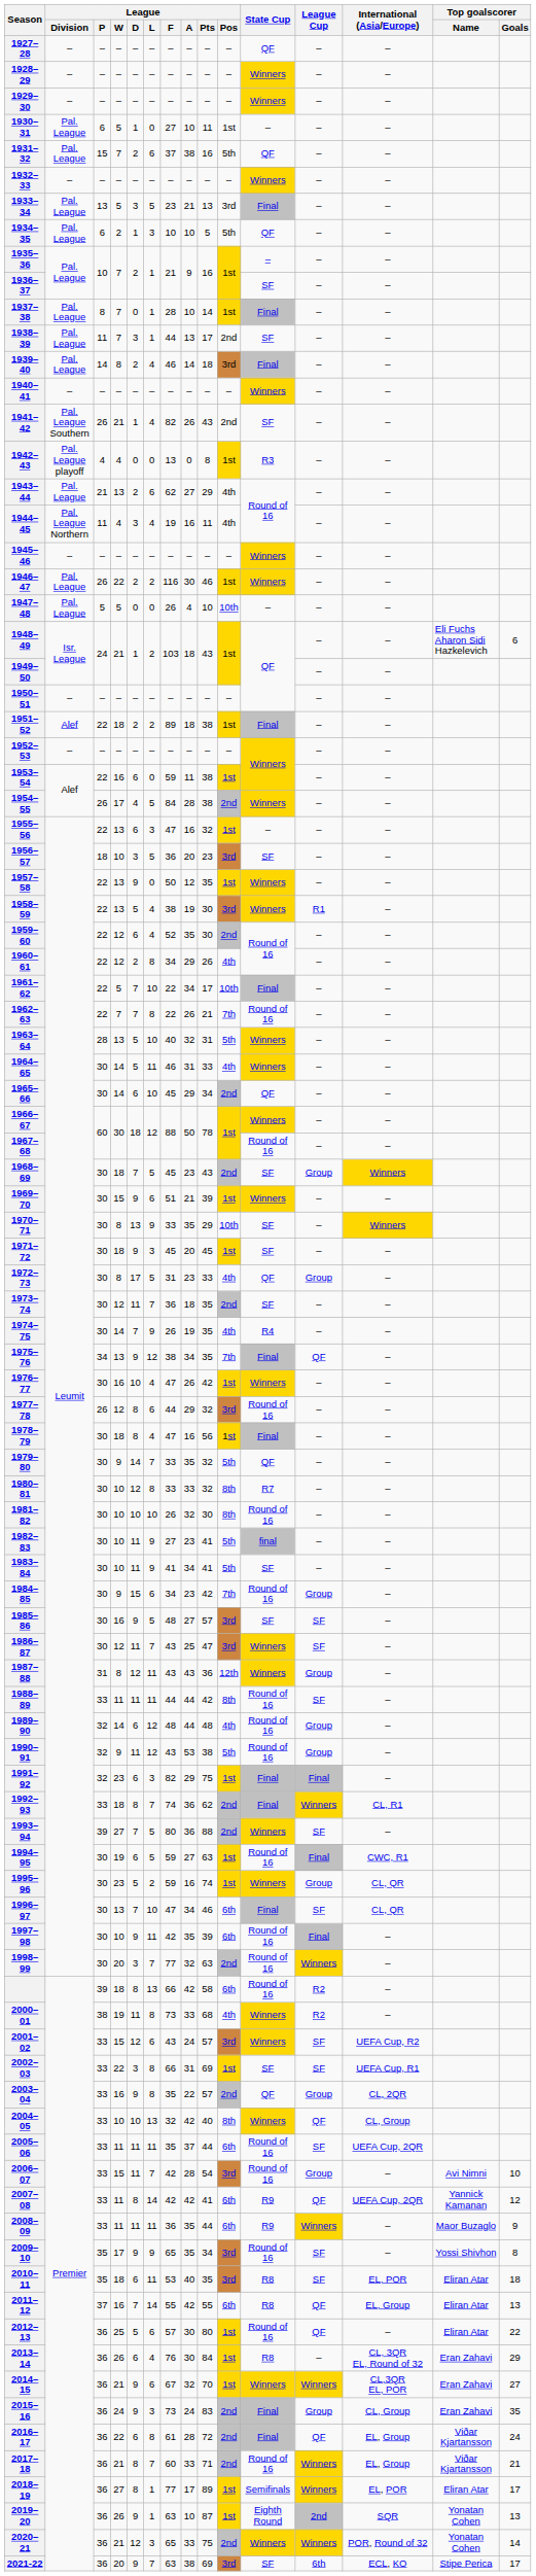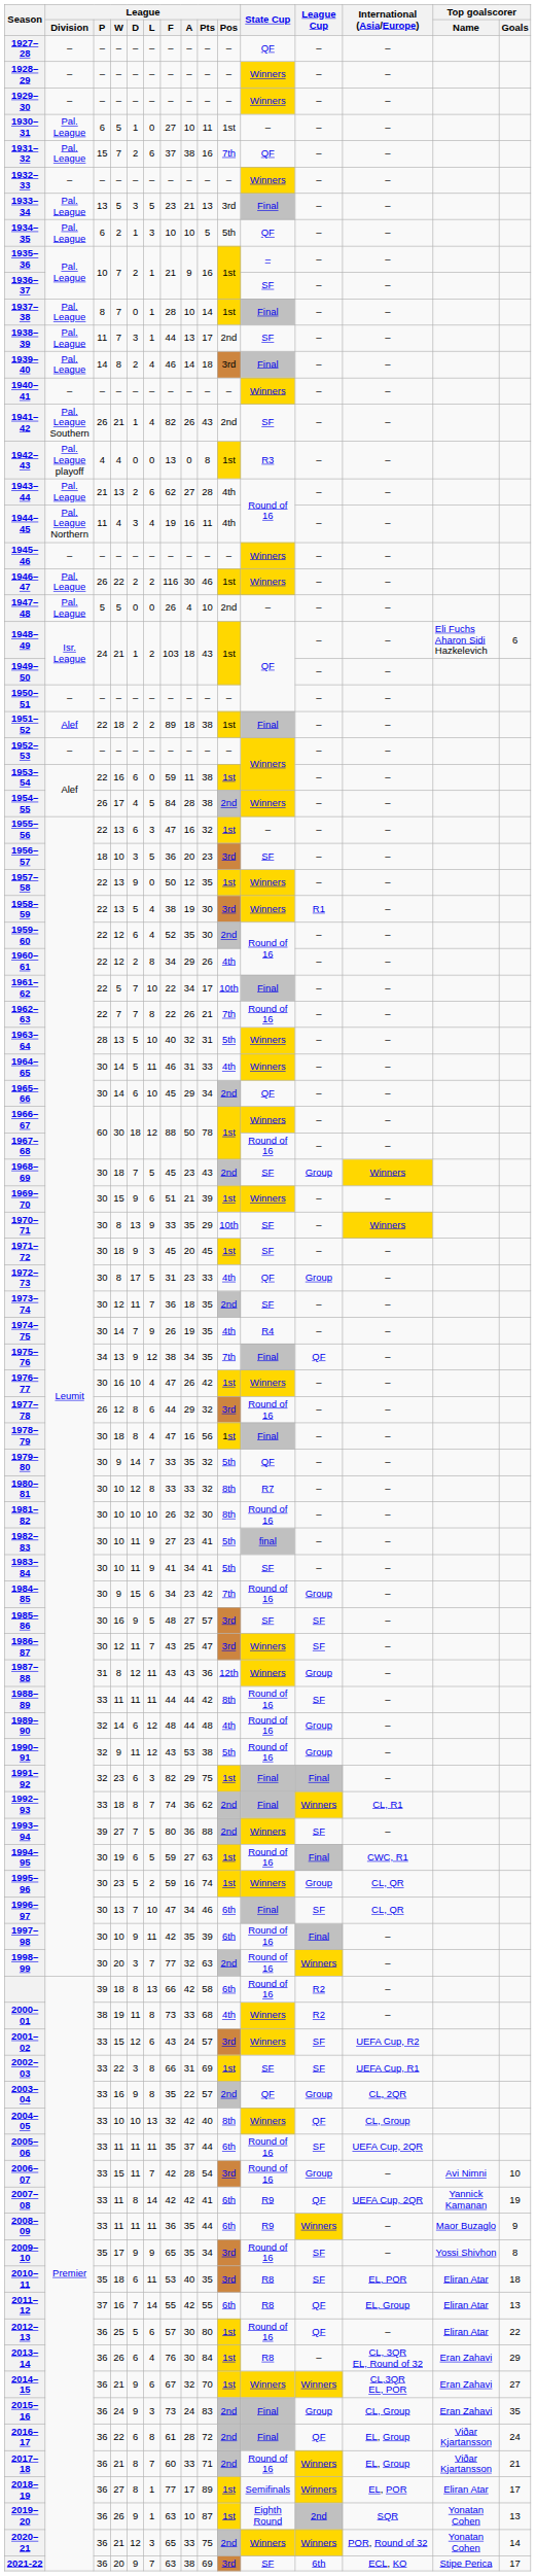1931–32 | League / Pos: 5th -> 7th
1943–44 | League / Pts: 29 -> 28
1947–48 | League / Pos: 10th -> 2nd
2007–08 | Top goalscorer / Goals: 12 -> 19
